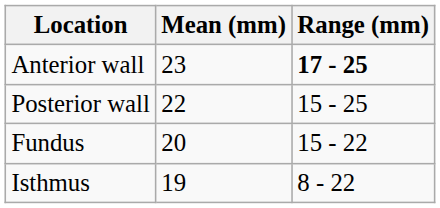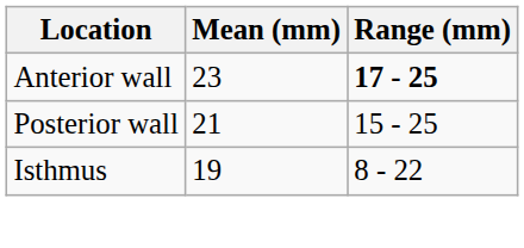Posterior wall | Mean (mm): 22 -> 21
- row: Fundus | 20 | 15 - 22
